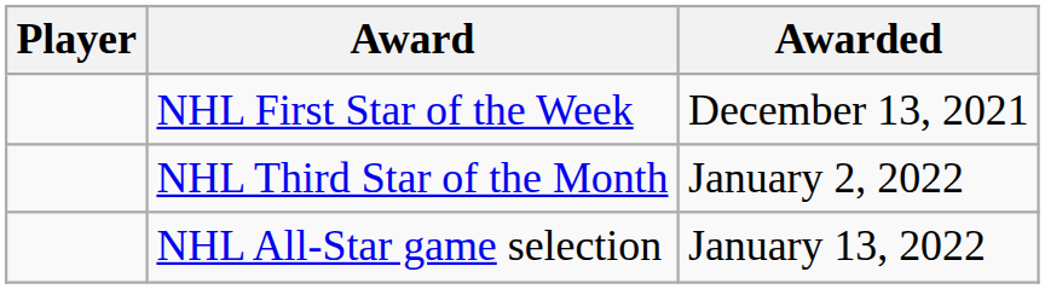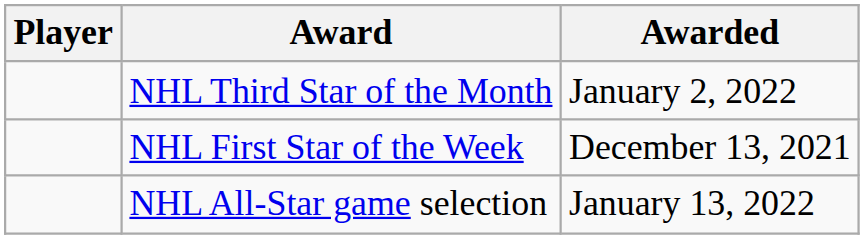rows swapped: NHL First Star of the Week <-> NHL Third Star of the Month
